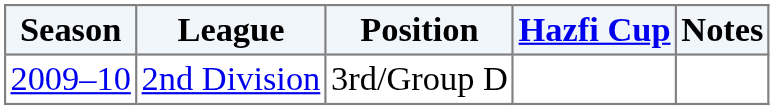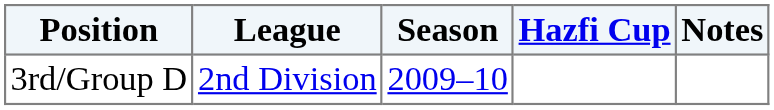columns swapped: Season <-> Position
